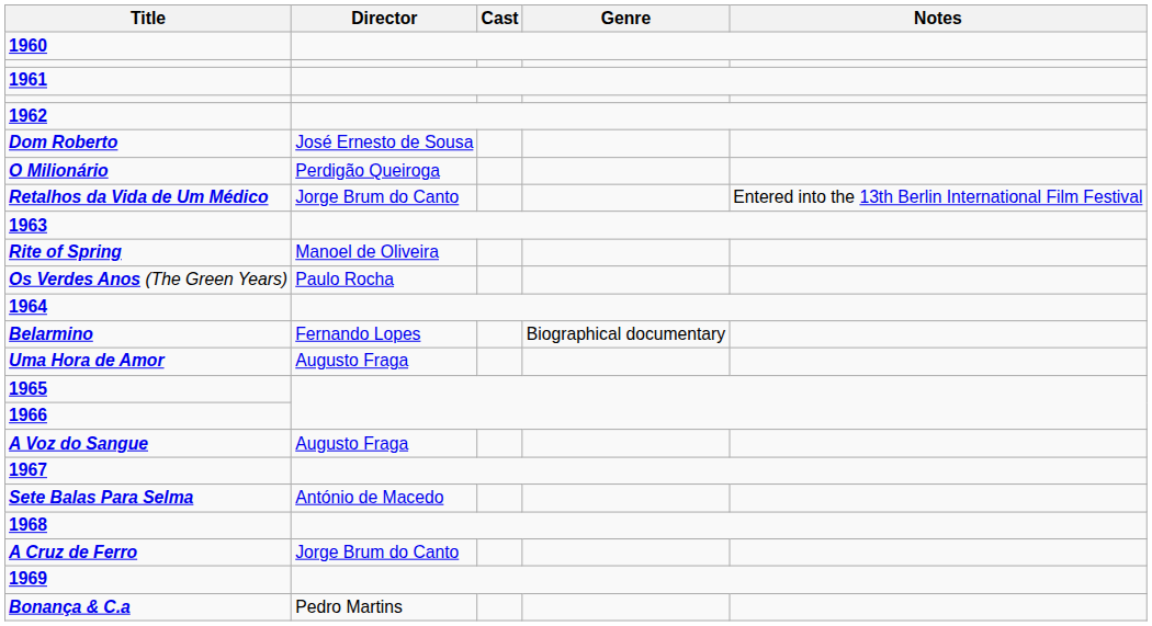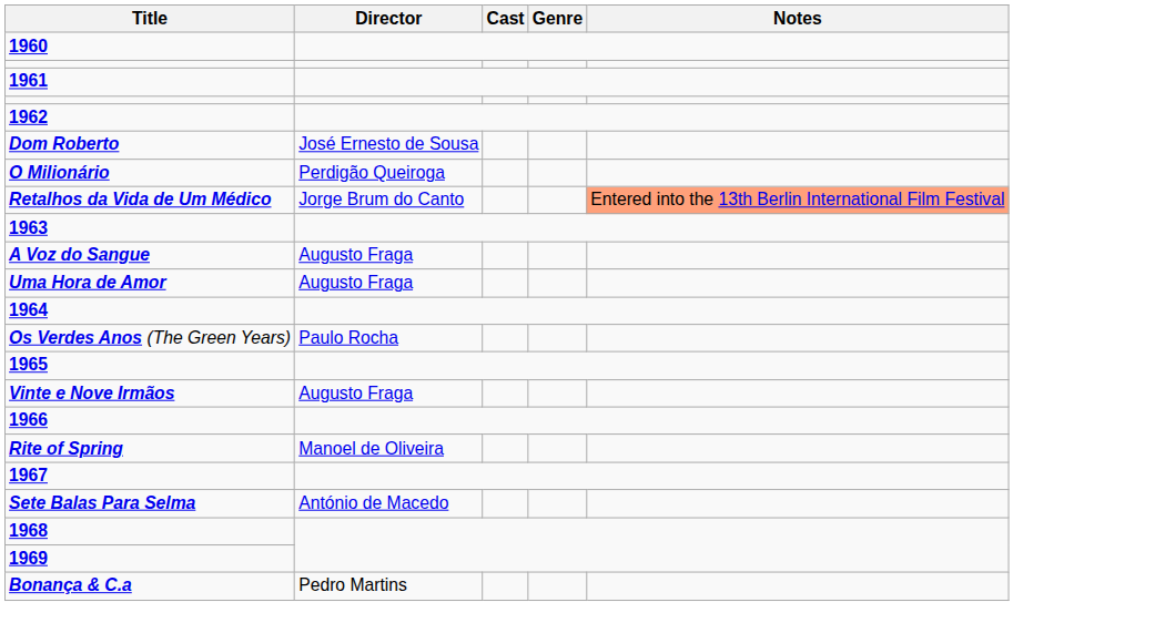Retalhos da Vida de Um Médico | Notes: no background -> lightsalmon background
rows swapped: Rite of Spring <-> A Voz do Sangue
rows swapped: Os Verdes Anos (The Green Years) <-> Uma Hora de Amor
- row: Belarmino | Fernando Lopes | Biographical documentary
+ row: Vinte e Nove Irmãos | Augusto Fraga
- row: A Cruz de Ferro | Jorge Brum do Canto
